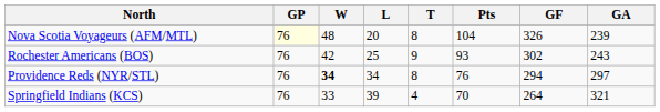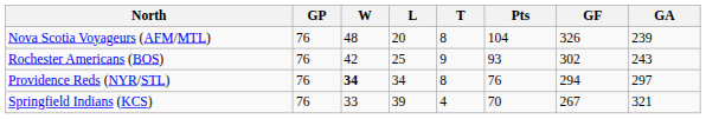Nova Scotia Voyageurs (AFM/MTL) | GP: lightyellow background -> no background
Springfield Indians (KCS) | GF: 264 -> 267
